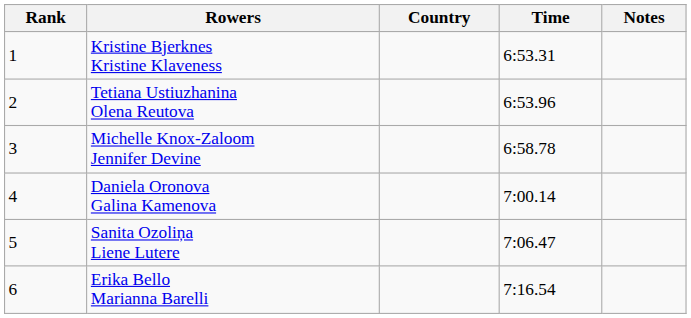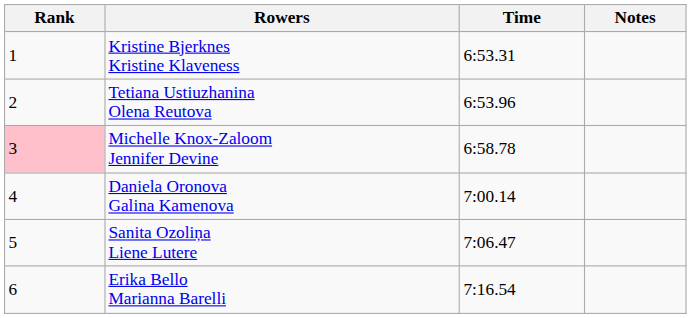- column: Country
Michelle Knox-Zaloom Jennifer Devine | Rank: no background -> pink background
